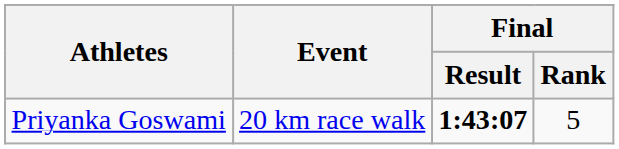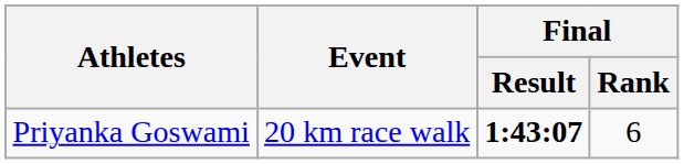Priyanka Goswami | Final / Rank: 5 -> 6
